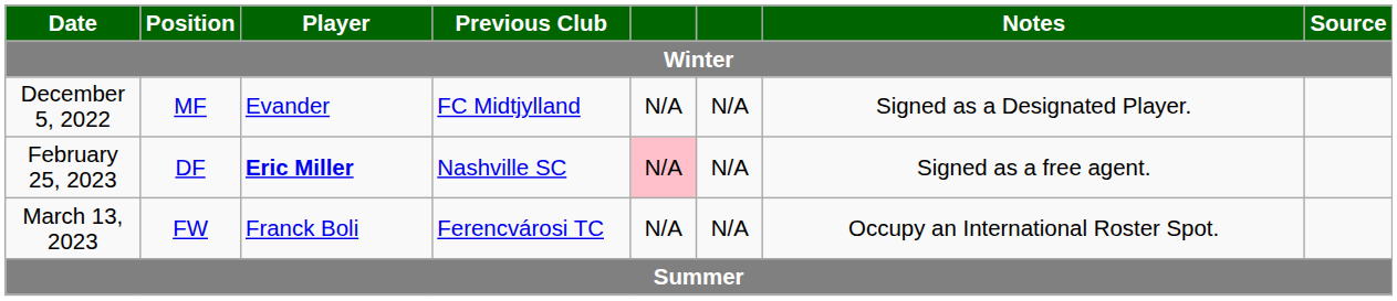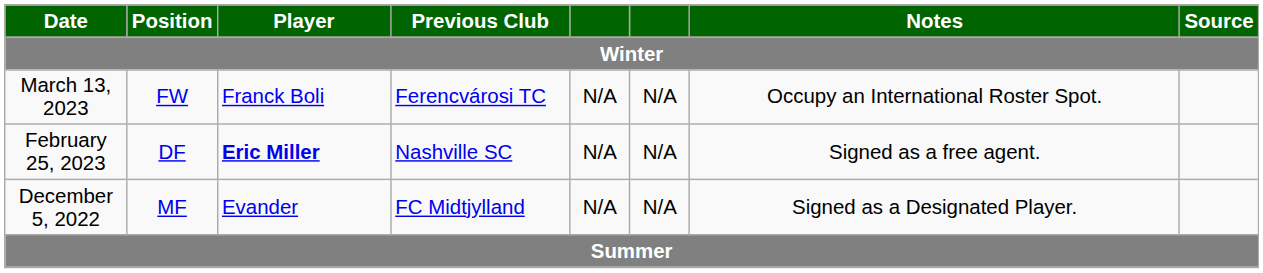rows swapped: December 5, 2022 <-> March 13, 2023
February 25, 2023 | column 5: pink background -> no background
